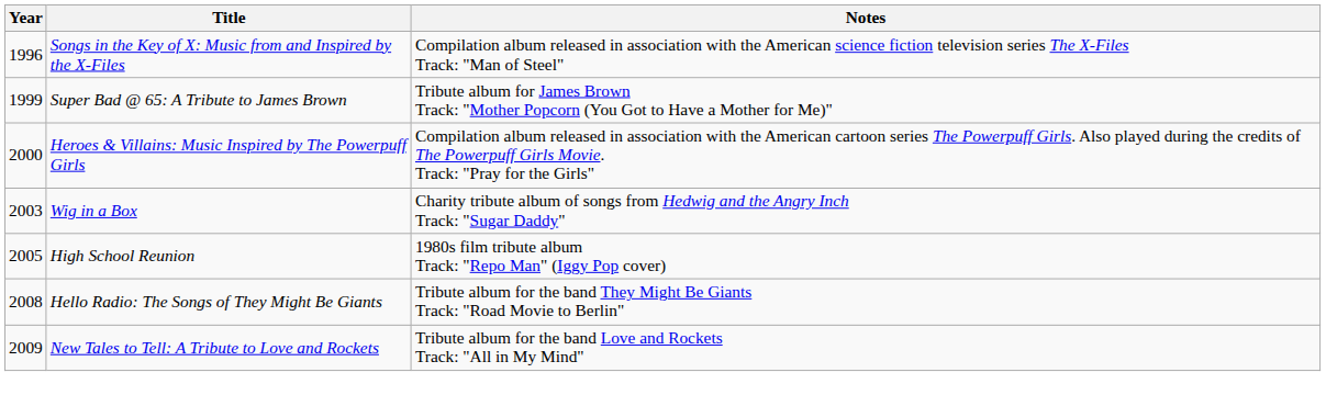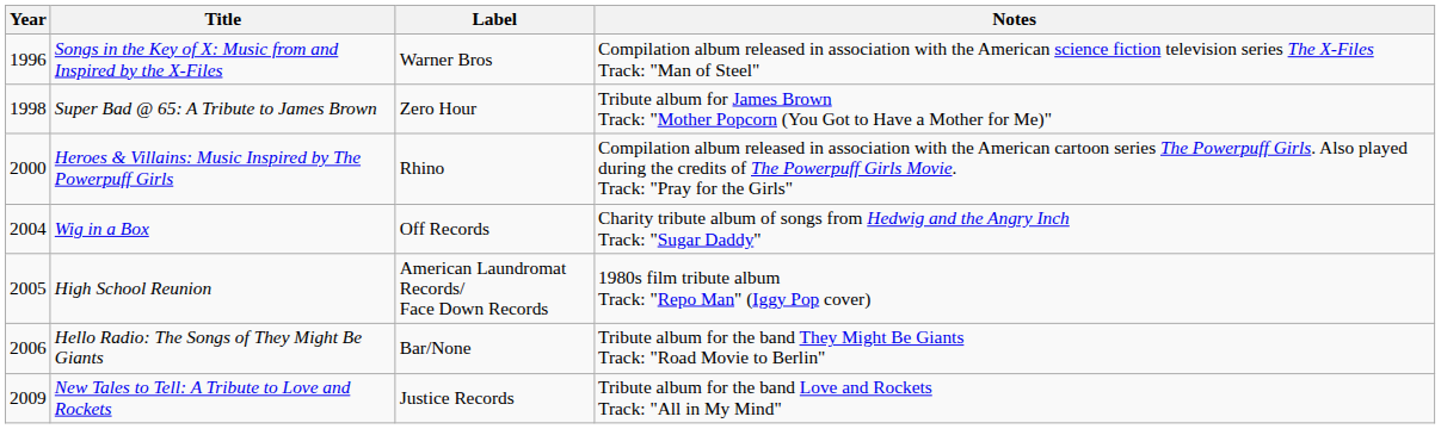+ column: Label | Warner Bros | Zero Hour | Rhino | Off Records | American Laundromat Records/ Face Down Records | Bar/None | Justice Records
Super Bad @ 65: A Tribute to James Brown | Year: 1999 -> 1998
Wig in a Box | Year: 2003 -> 2004
Hello Radio: The Songs of They Might Be Giants | Year: 2008 -> 2006
